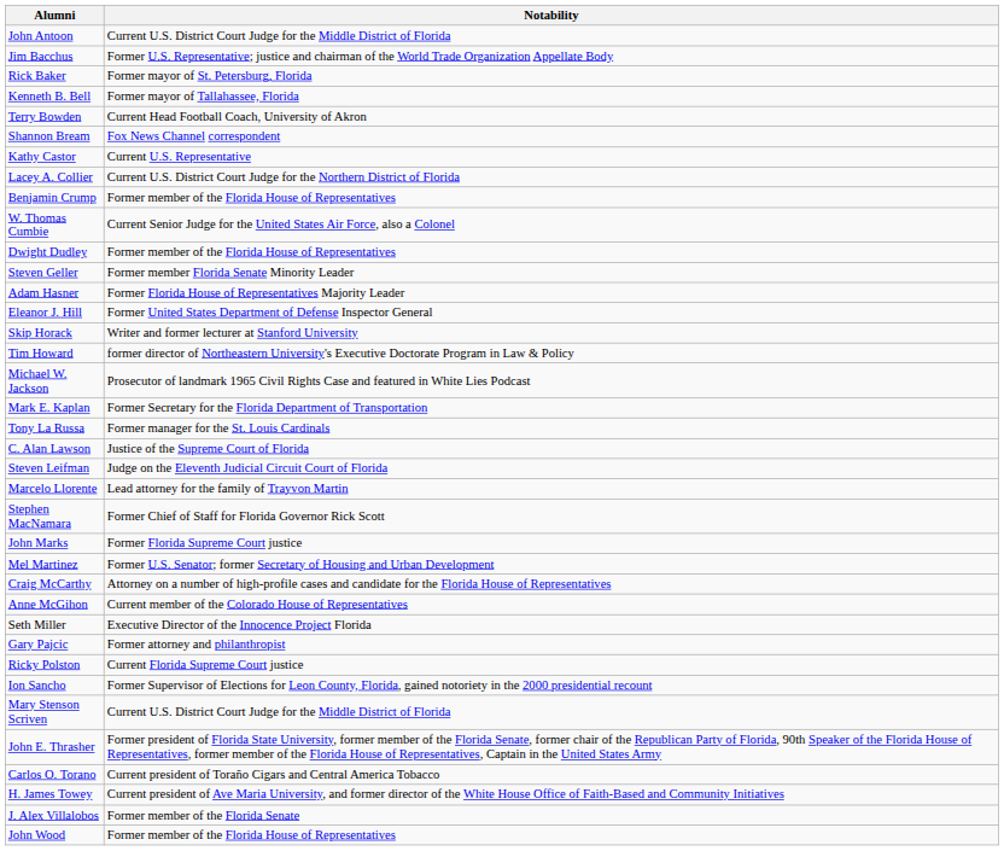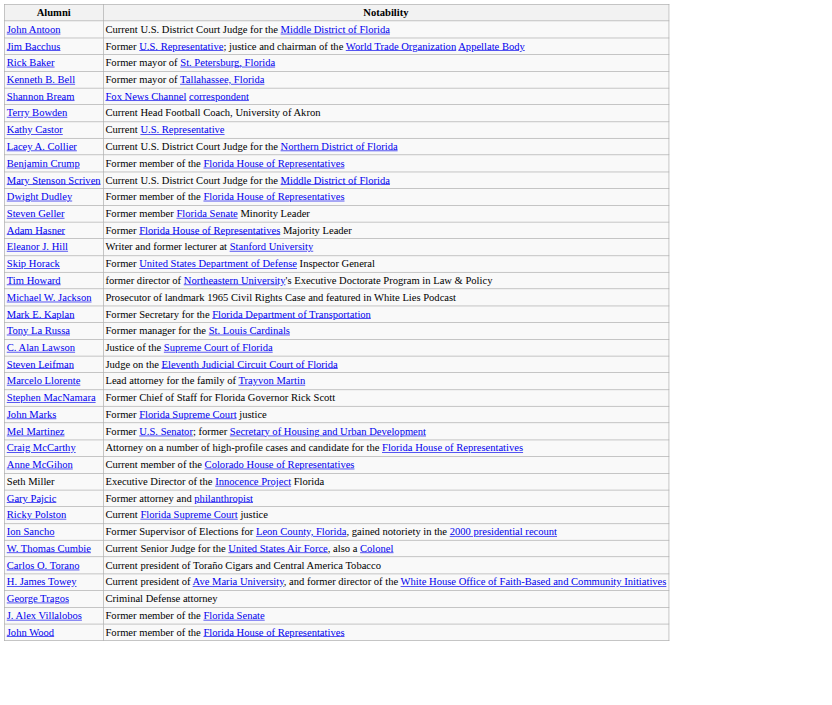rows swapped: Terry Bowden <-> Shannon Bream
rows swapped: W. Thomas Cumbie <-> Mary Stenson Scriven
Eleanor J. Hill | Notability: Former United States Department of Defense Inspector General -> Writer and former lecturer at Stanford University
Skip Horack | Notability: Writer and former lecturer at Stanford University -> Former United States Department of Defense Inspector General
- row: John E. Thrasher | Former president of Florida State University, former member of the Florida Senate, former chair of the Republican Party of Florida, 90th Speaker of the Florida House of Representatives, former member of the Florida House of Representatives, Captain in the United States Army
+ row: George Tragos | Criminal Defense attorney
